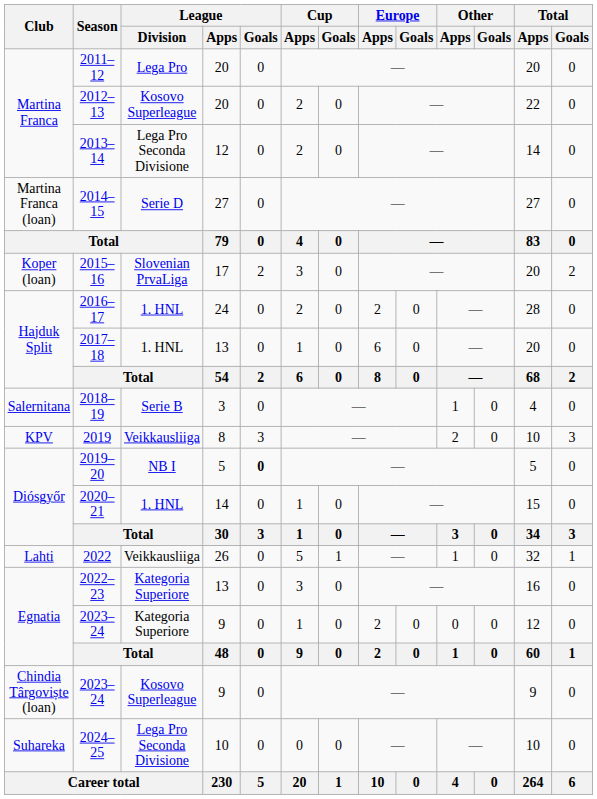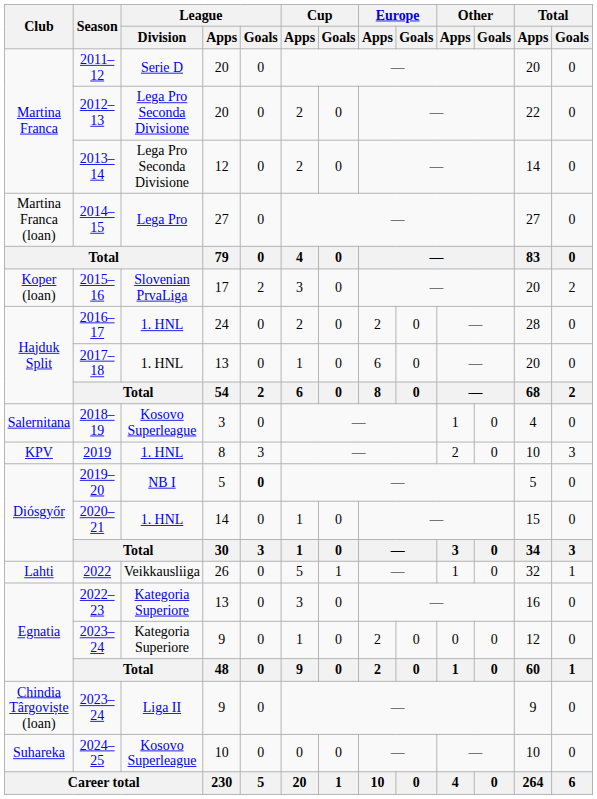2011–12 | League / Division: Lega Pro -> Serie D
2012–13 | League / Division: Kosovo Superleague -> Lega Pro Seconda Divisione
2014–15 | League / Division: Serie D -> Lega Pro
2018–19 | League / Division: Serie B -> Kosovo Superleague
2019 | League / Division: Veikkausliiga -> 1. HNL
Chindia Târgoviște (loan) / 2023–24 | League / Division: Kosovo Superleague -> Liga II
2024–25 | League / Division: Lega Pro Seconda Divisione -> Kosovo Superleague
